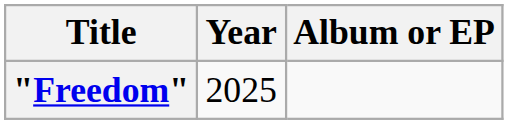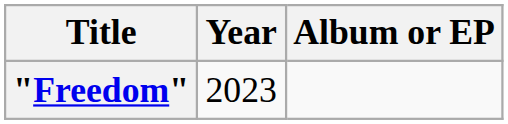"Freedom" | Year: 2025 -> 2023
